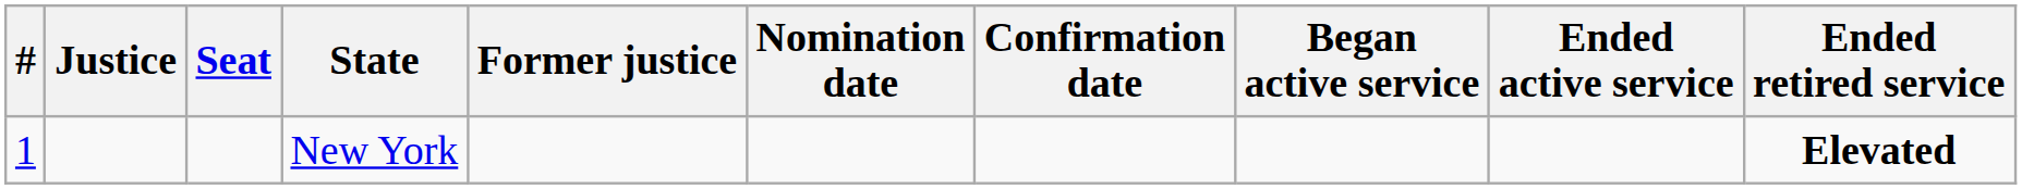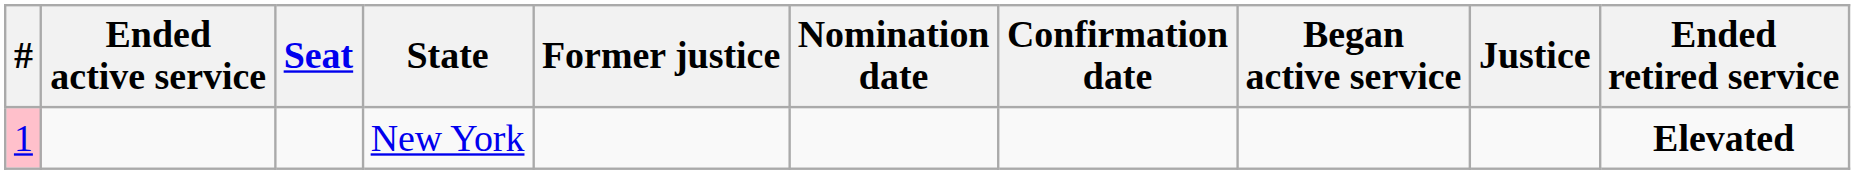columns swapped: Justice <-> Ended active service
New York | #: no background -> pink background
